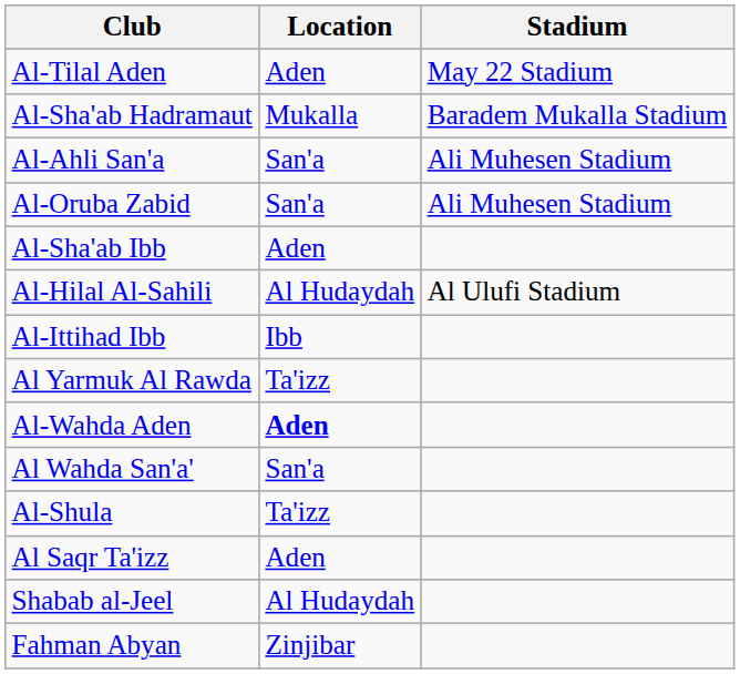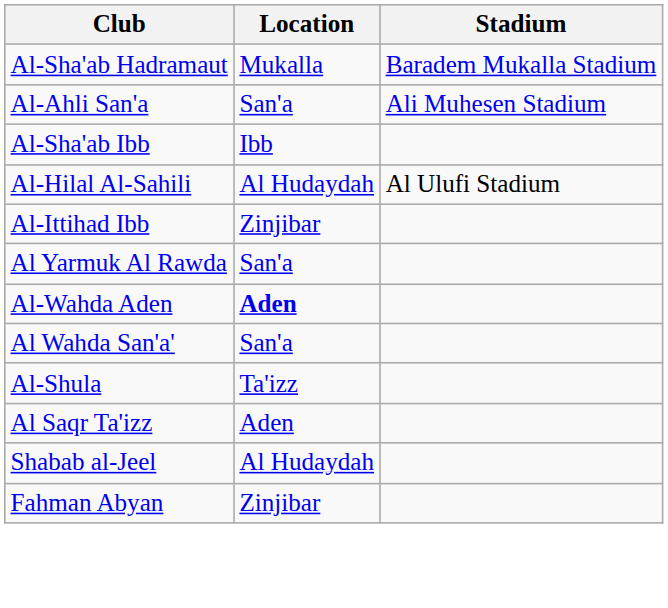- row: Al-Tilal Aden | Aden | May 22 Stadium
- row: Al-Oruba Zabid | San'a | Ali Muhesen Stadium
Al-Sha'ab Ibb | Location: Aden -> Ibb
Al-Ittihad Ibb | Location: Ibb -> Zinjibar
Al Yarmuk Al Rawda | Location: Ta'izz -> San'a
